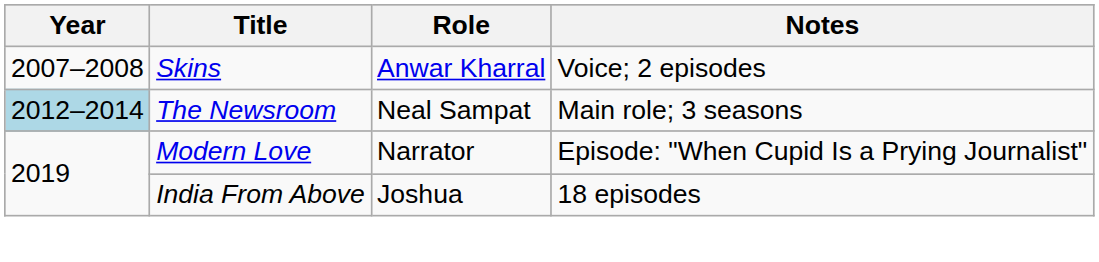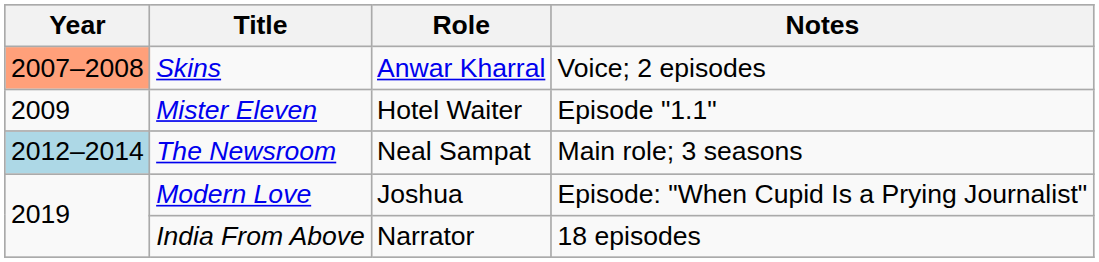Skins | Year: no background -> lightsalmon background
+ row: 2009 | Mister Eleven | Hotel Waiter | Episode "1.1"
Modern Love | Role: Narrator -> Joshua
India From Above | Role: Joshua -> Narrator
